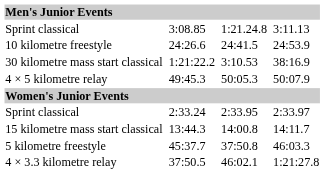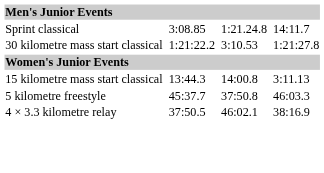3:08.85 | column 7: 3:11.13 -> 14:11.7
- row: 10 kilometre freestyle | 24:26.6 | 24:41.5 | 24:53.9
1:21:22.2 | column 7: 38:16.9 -> 1:21:27.8
- row: 4 × 5 kilometre relay | 49:45.3 | 50:05.3 | 50:07.9
- row: Sprint classical | 2:33.24 | 2:33.95 | 2:33.97
13:44.3 | column 7: 14:11.7 -> 3:11.13
37:50.5 | column 7: 1:21:27.8 -> 38:16.9
